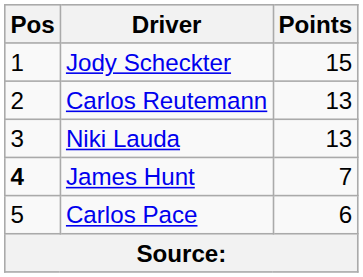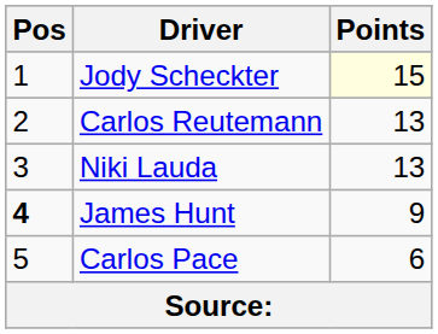Jody Scheckter | Points: no background -> lightyellow background
James Hunt | Points: 7 -> 9
